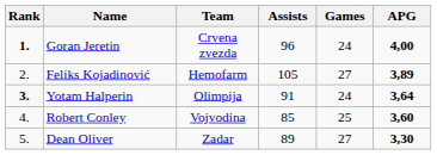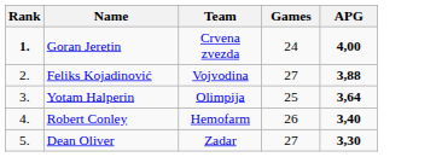- column: Assists | 96 | 105 | 91 | 85 | 89
Feliks Kojadinović | Team: Hemofarm -> Vojvodina
Feliks Kojadinović | APG: 3,89 -> 3,88
Yotam Halperin | Rank: bold -> normal
Yotam Halperin | Games: 24 -> 25
Robert Conley | Team: Vojvodina -> Hemofarm
Robert Conley | Games: 25 -> 26
Robert Conley | APG: 3,60 -> 3,40
